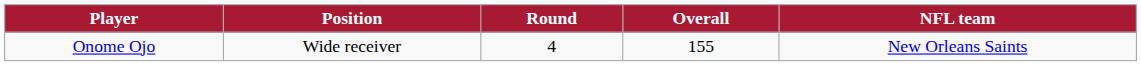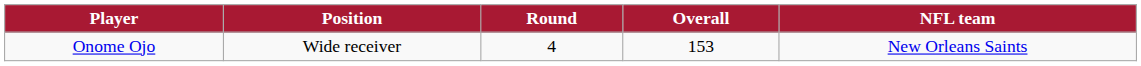Onome Ojo | Overall: 155 -> 153
